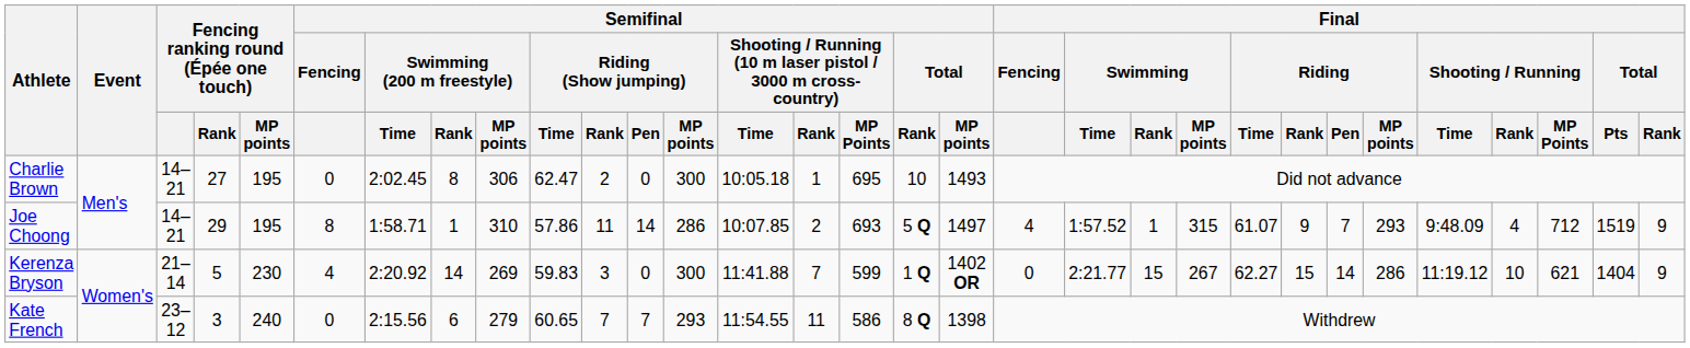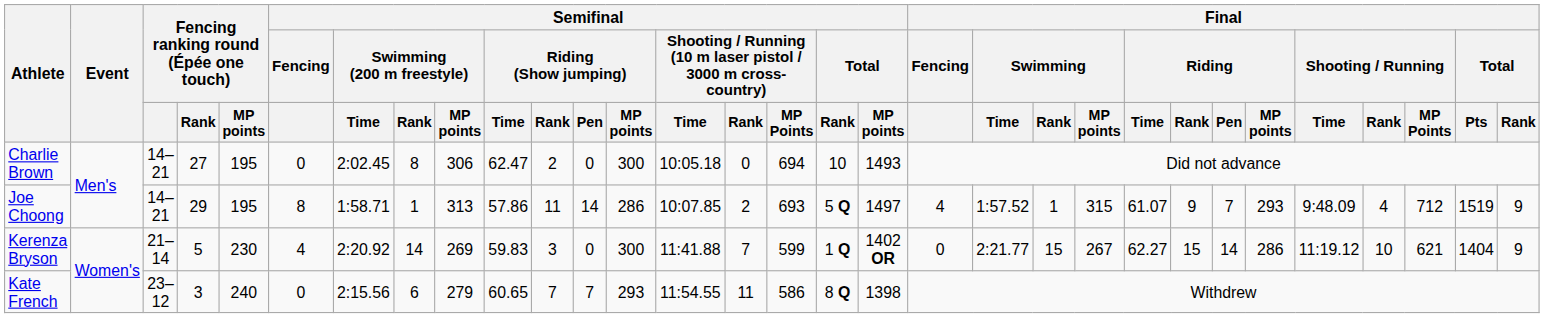Charlie Brown | column 15: 1 -> 0
Charlie Brown | column 16: 695 -> 694
Joe Choong | Semifinal / Swimming (200 m freestyle) / MP points: 310 -> 313
